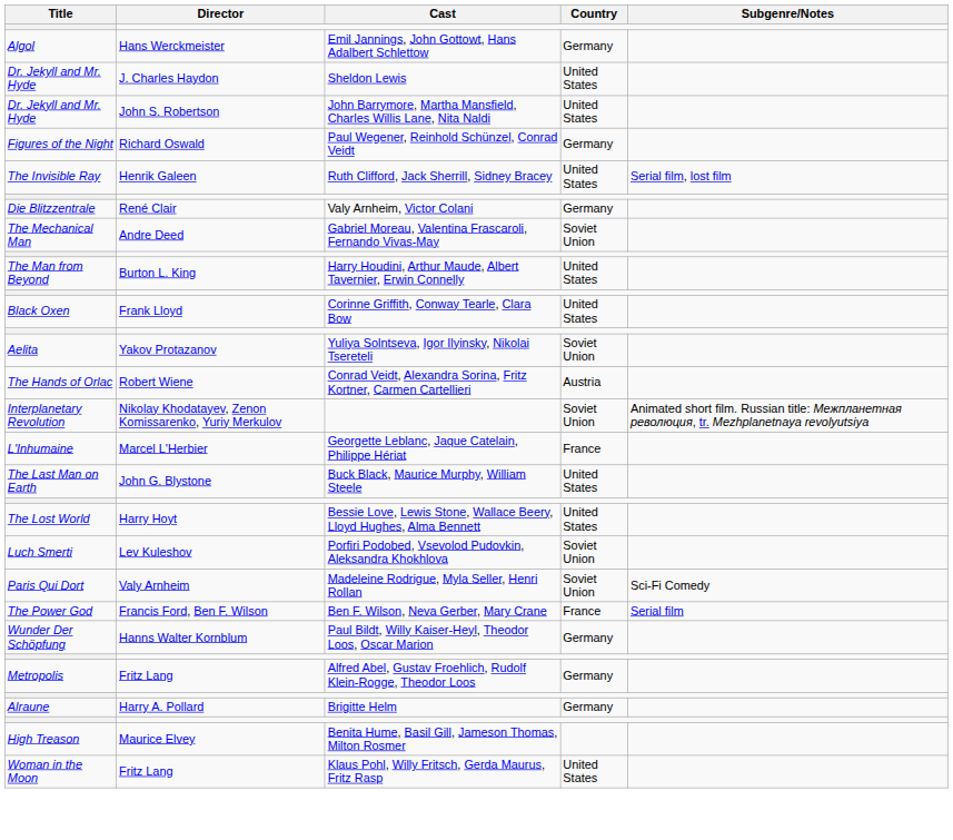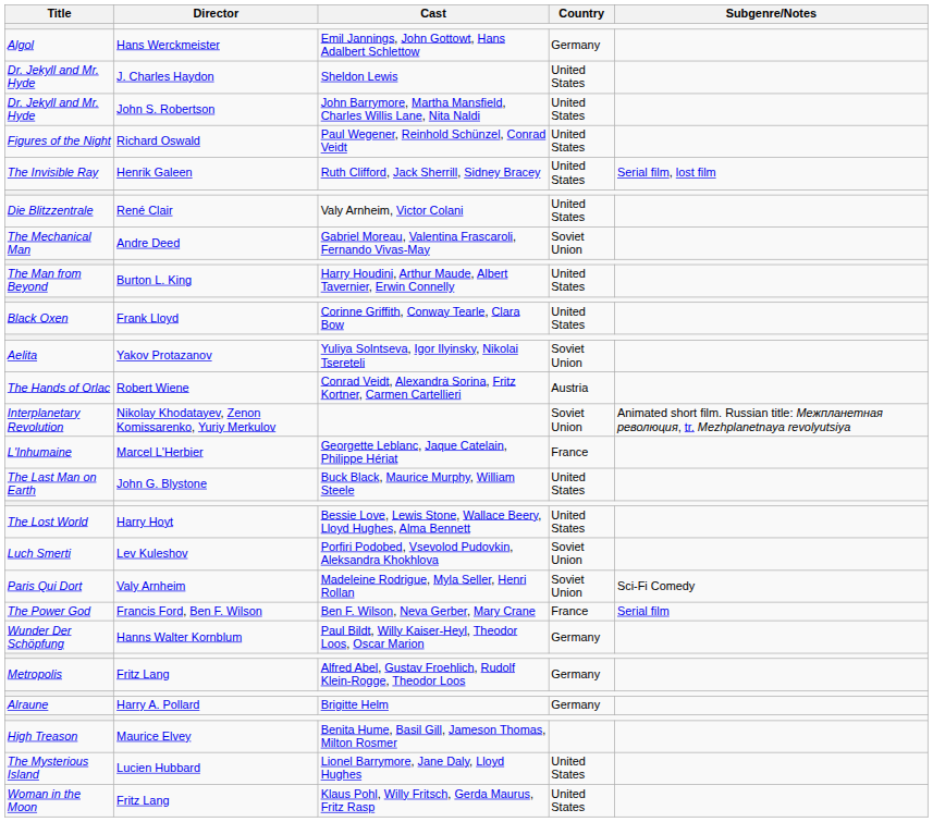Paul Wegener, Reinhold Schünzel, Conrad Veidt | Country: Germany -> United States
Valy Arnheim, Victor Colani | Country: Germany -> United States
+ row: The Mysterious Island | Lucien Hubbard | Lionel Barrymore, Jane Daly, Lloyd Hughes | United States
